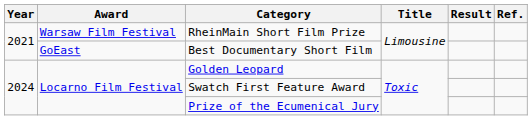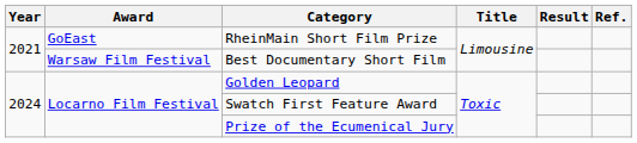RheinMain Short Film Prize | Award: Warsaw Film Festival -> GoEast
Best Documentary Short Film | Award: GoEast -> Warsaw Film Festival
